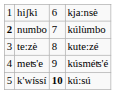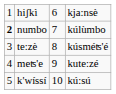te:zè | column 4: kute:zé -> kúsméʦ'é
meʦ'e | column 4: kúsméʦ'é -> kute:zé
k'wíssí | column 3: bold -> normal
